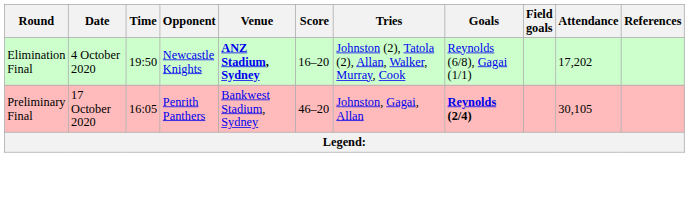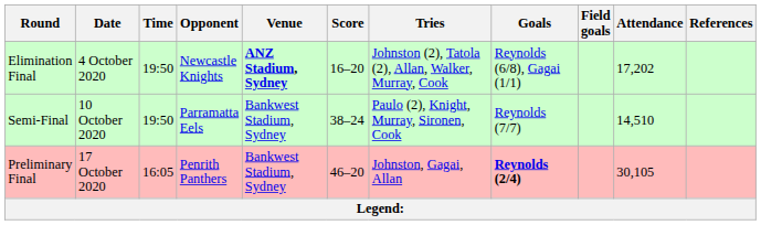+ row: Semi-Final | 10 October 2020 | 19:50 | Parramatta Eels | Bankwest Stadium, Sydney | 38–24 | Paulo (2), Knight, Murray, Sironen, Cook | Reynolds (7/7) | 14,510
